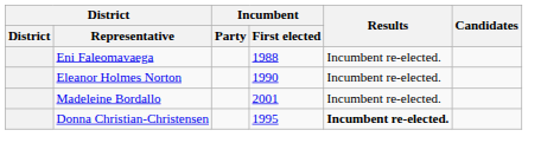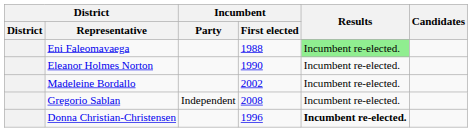Eni Faleomavaega | Results: no background -> lightgreen background
Madeleine Bordallo | Incumbent / First elected: 2001 -> 2002
+ row: Gregorio Sablan | Independent | 2008 | Incumbent re-elected.
Donna Christian-Christensen | Incumbent / First elected: 1995 -> 1996
